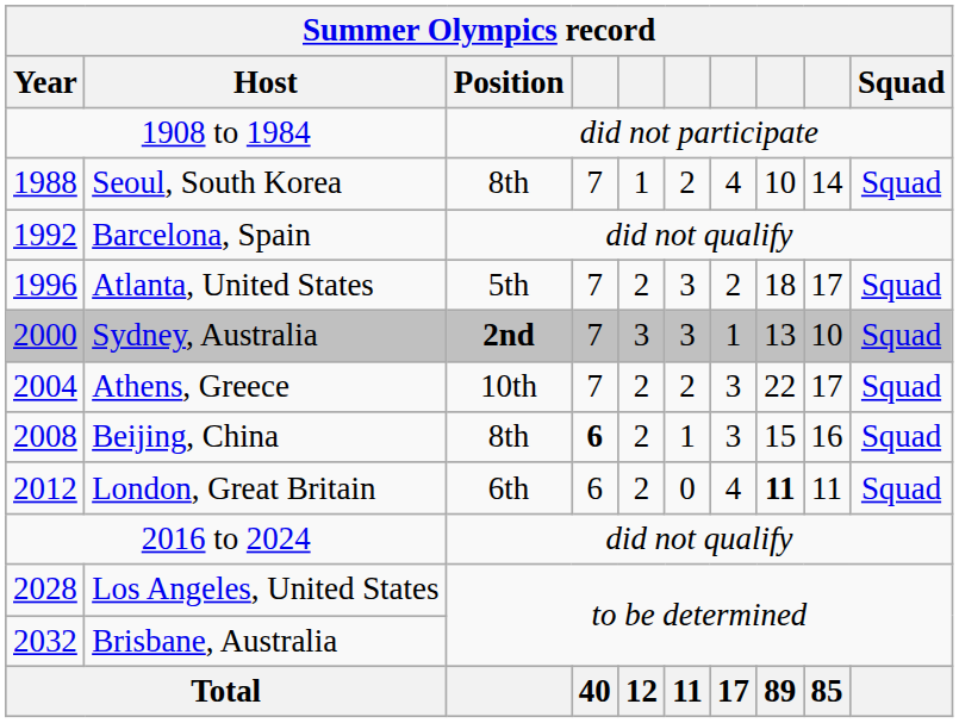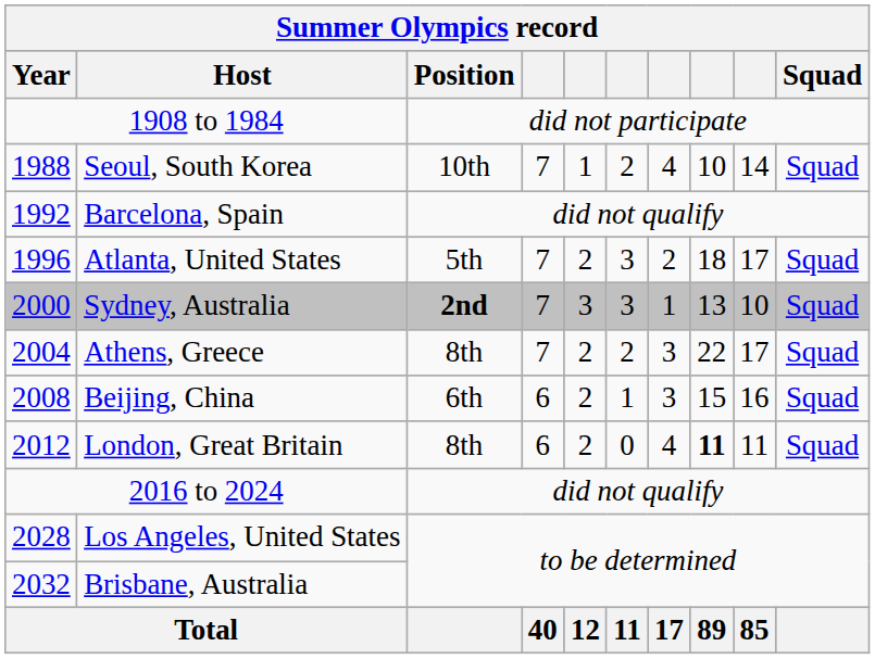Seoul, South Korea | Summer Olympics record / Position: 8th -> 10th
Athens, Greece | Summer Olympics record / Position: 10th -> 8th
Beijing, China | Summer Olympics record / Position: 8th -> 6th
Beijing, China | column 4: bold -> normal
London, Great Britain | Summer Olympics record / Position: 6th -> 8th
